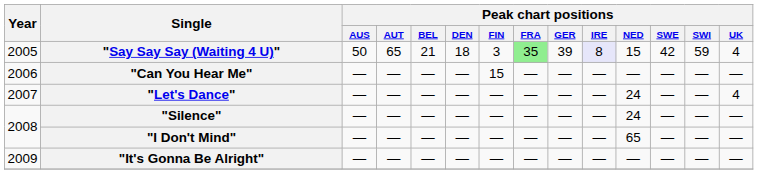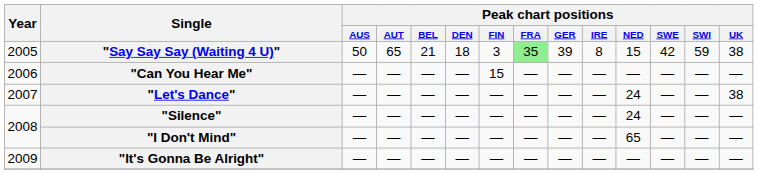"Say Say Say (Waiting 4 U)" | Peak chart positions / IRE: lavender background -> no background
"Say Say Say (Waiting 4 U)" | Peak chart positions / UK: 4 -> 38
"Let's Dance" | Peak chart positions / UK: 4 -> 38
